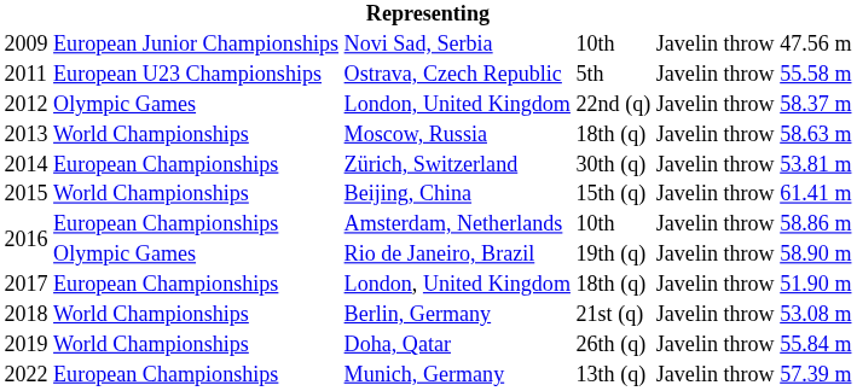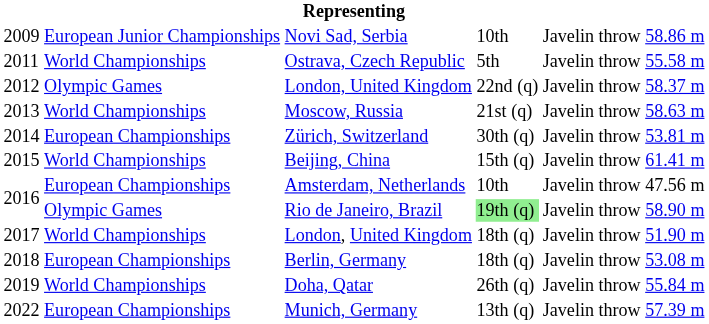Novi Sad, Serbia | column 6: 47.56 m -> 58.86 m
Ostrava, Czech Republic | column 2: European U23 Championships -> World Championships
Moscow, Russia | column 4: 18th (q) -> 21st (q)
Amsterdam, Netherlands | column 6: 58.86 m -> 47.56 m
Rio de Janeiro, Brazil | column 4: no background -> lightgreen background
2017 / London, United Kingdom | column 2: European Championships -> World Championships
Berlin, Germany | column 2: World Championships -> European Championships
Berlin, Germany | column 4: 21st (q) -> 18th (q)
